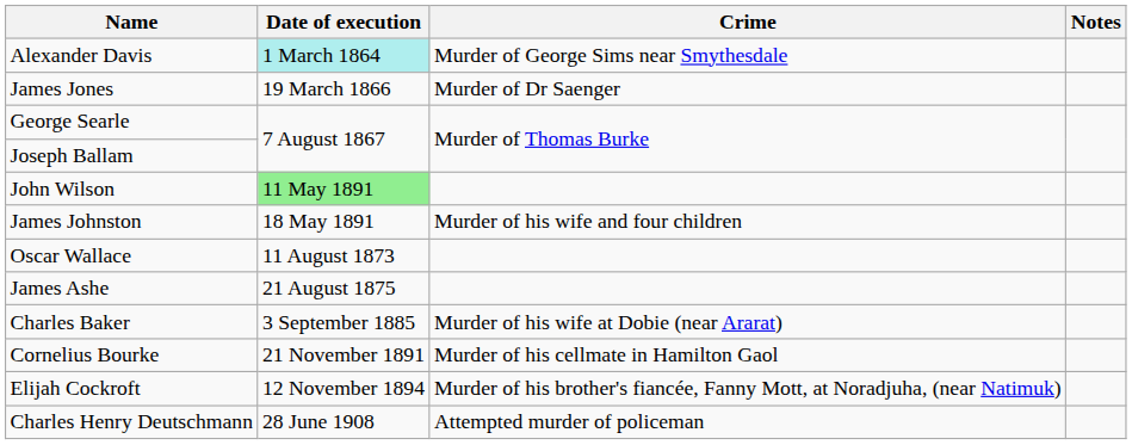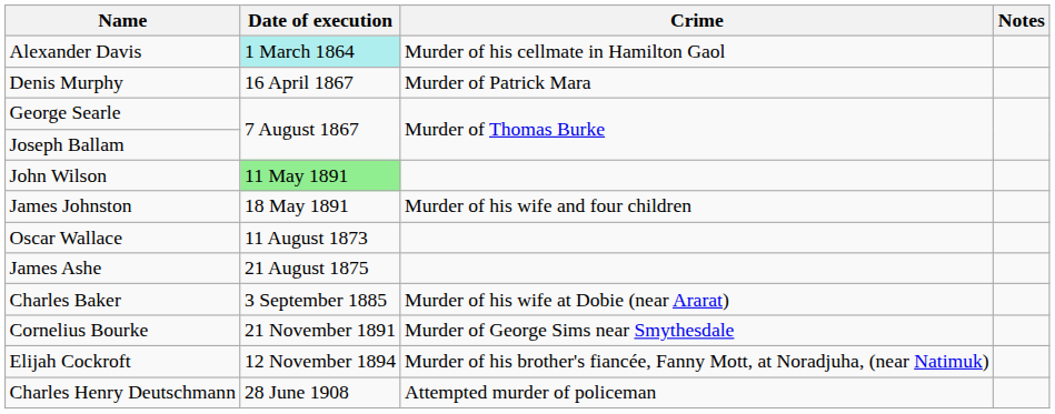Alexander Davis | Crime: Murder of George Sims near Smythesdale -> Murder of his cellmate in Hamilton Gaol
- row: James Jones | 19 March 1866 | Murder of Dr Saenger
+ row: Denis Murphy | 16 April 1867 | Murder of Patrick Mara
Cornelius Bourke | Crime: Murder of his cellmate in Hamilton Gaol -> Murder of George Sims near Smythesdale
